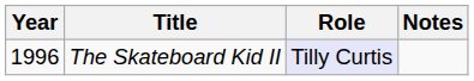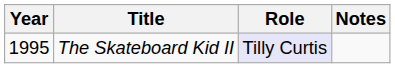The Skateboard Kid II | Year: 1996 -> 1995
